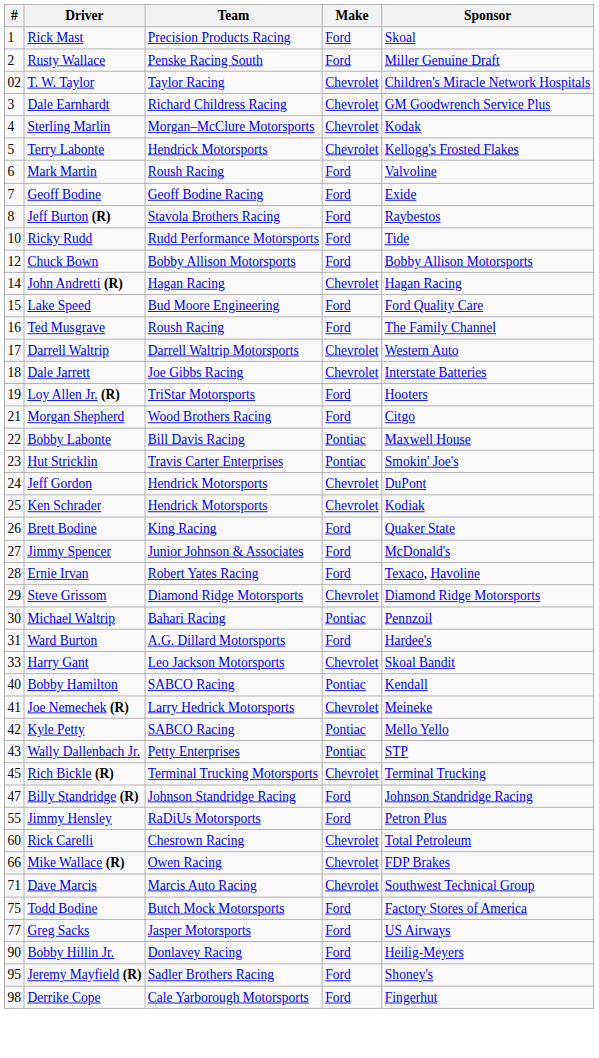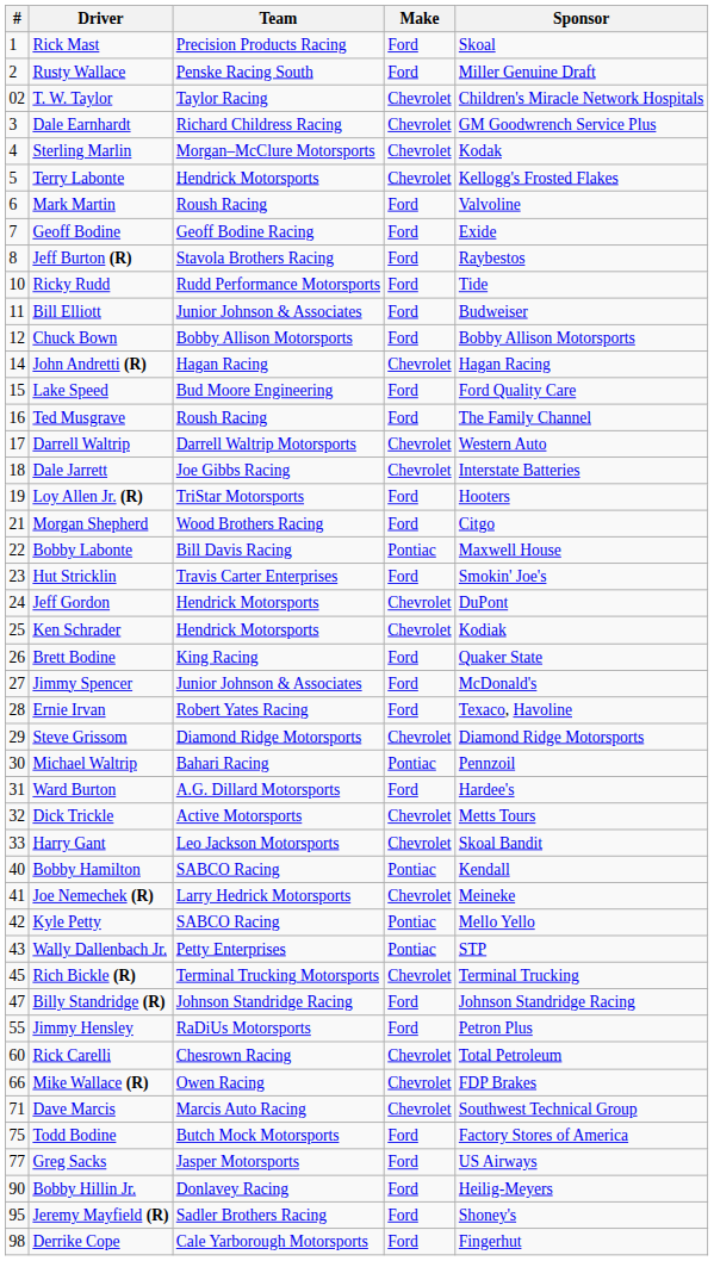+ row: 11 | Bill Elliott | Junior Johnson & Associates | Ford | Budweiser
Hut Stricklin | Make: Pontiac -> Ford
+ row: 32 | Dick Trickle | Active Motorsports | Chevrolet | Metts Tours
